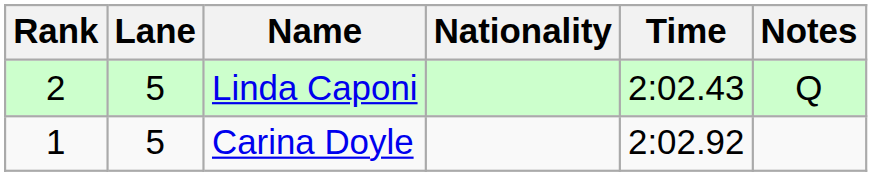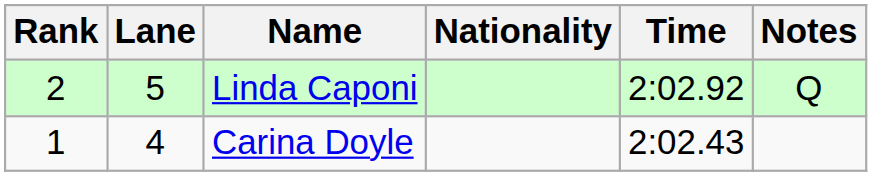Linda Caponi | Time: 2:02.43 -> 2:02.92
Carina Doyle | Lane: 5 -> 4
Carina Doyle | Time: 2:02.92 -> 2:02.43
